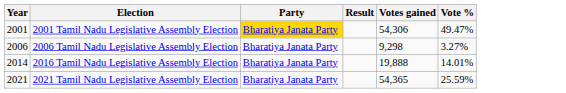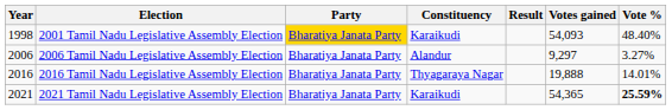+ column: Constituency | Karaikudi | Alandur | Thyagaraya Nagar | Karaikudi
2001 Tamil Nadu Legislative Assembly Election | Year: 2001 -> 1998
2001 Tamil Nadu Legislative Assembly Election | Votes gained: 54,306 -> 54,093
2001 Tamil Nadu Legislative Assembly Election | Vote %: 49.47% -> 48.40%
2006 Tamil Nadu Legislative Assembly Election | Votes gained: 9,298 -> 9,297
2016 Tamil Nadu Legislative Assembly Election | Year: 2014 -> 2016
2021 Tamil Nadu Legislative Assembly Election | Vote %: normal -> bold
